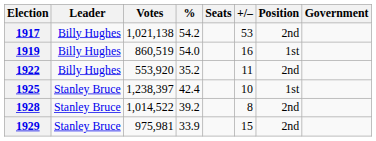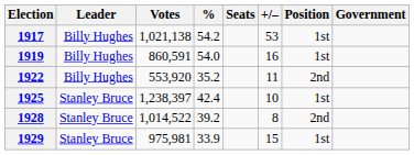1917 | Position: 2nd -> 1st
1919 | Votes: 860,519 -> 860,591
1929 | Position: 2nd -> 1st
